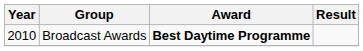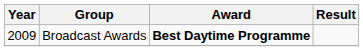Broadcast Awards | Year: 2010 -> 2009
